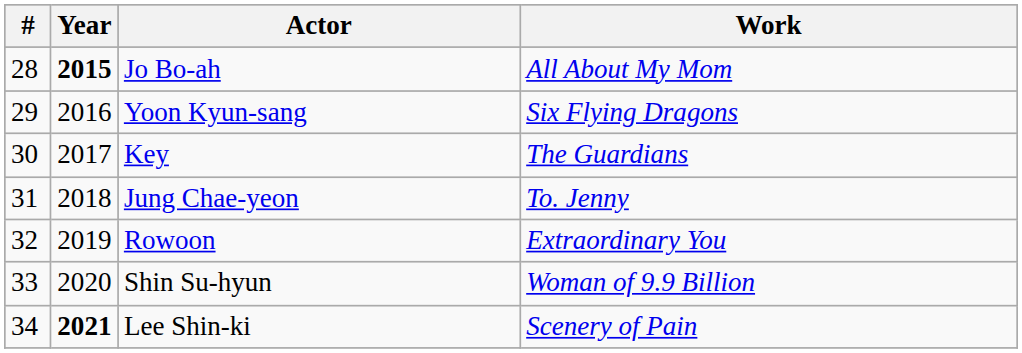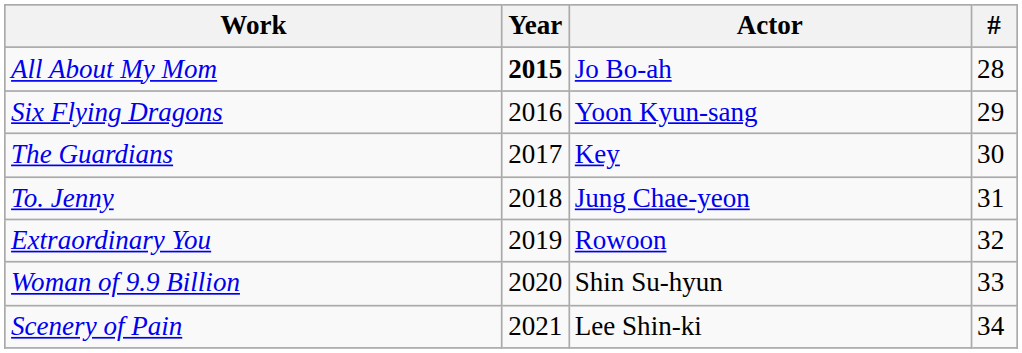columns swapped: # <-> Work
Lee Shin-ki | Year: bold -> normal
